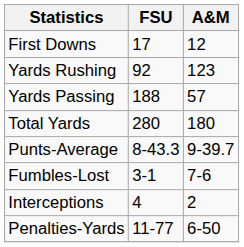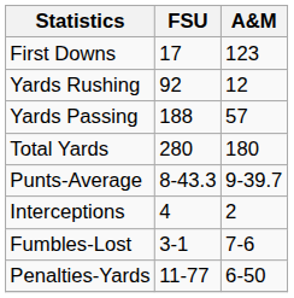First Downs | A&M: 12 -> 123
Yards Rushing | A&M: 123 -> 12
rows swapped: Fumbles-Lost <-> Interceptions
